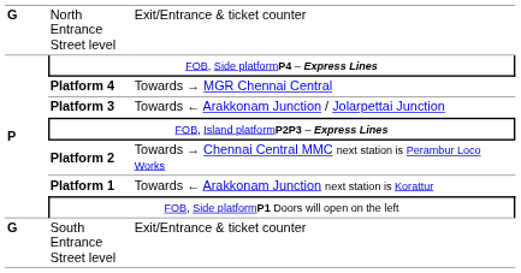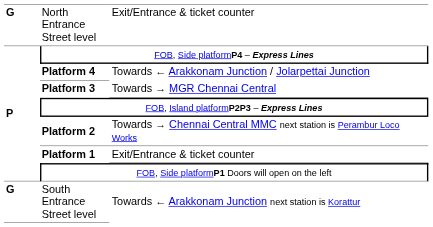Platform 4 | column 3: Towards → MGR Chennai Central -> Towards ← Arakkonam Junction / Jolarpettai Junction
Platform 3 | column 3: Towards ← Arakkonam Junction / Jolarpettai Junction -> Towards → MGR Chennai Central
Platform 1 | column 3: Towards ← Arakkonam Junction next station is Korattur -> Exit/Entrance & ticket counter
South Entrance Street level | column 3: Exit/Entrance & ticket counter -> Towards ← Arakkonam Junction next station is Korattur
